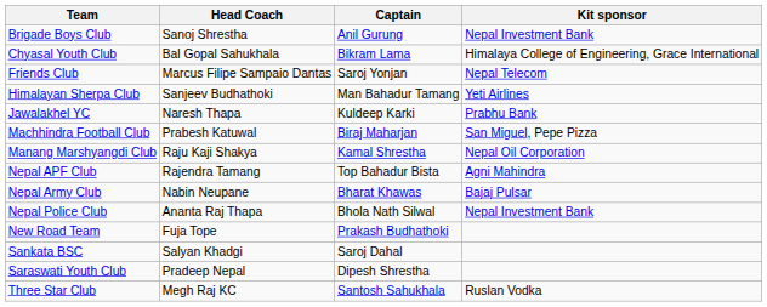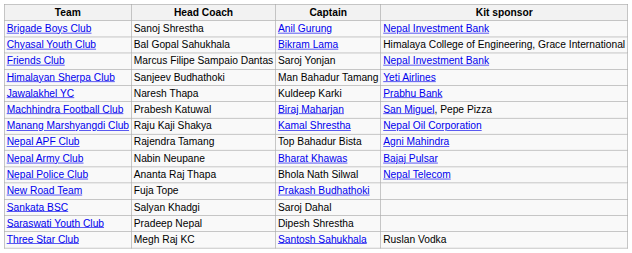Friends Club | Kit sponsor: Nepal Telecom -> Nepal Investment Bank
Nepal Police Club | Kit sponsor: Nepal Investment Bank -> Nepal Telecom
